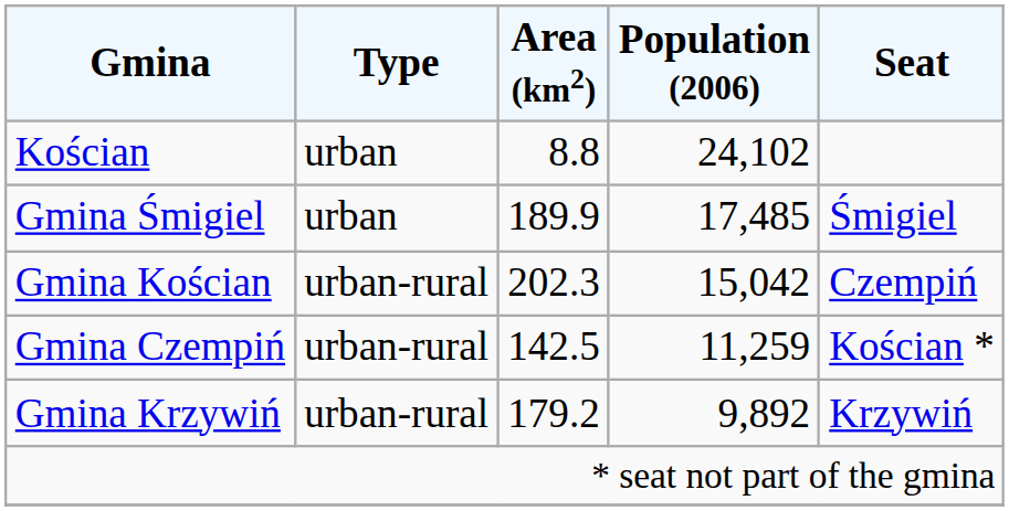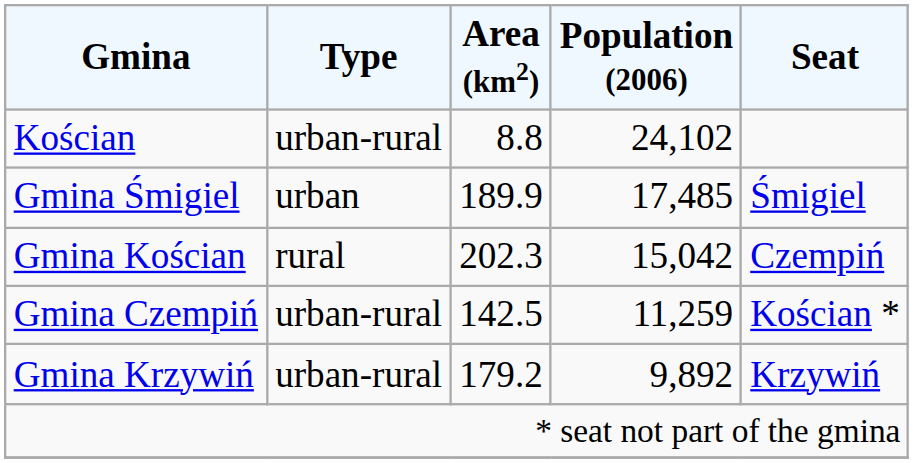Kościan | Type: urban -> urban-rural
Gmina Kościan | Type: urban-rural -> rural
